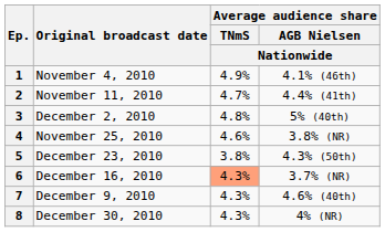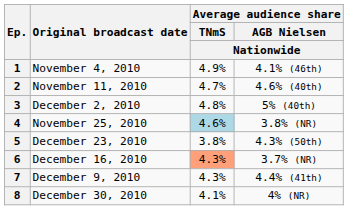2 | Average audience share / AGB Nielsen / Nationwide: 4.4% (41th) -> 4.6% (40th)
4 | Average audience share / TNmS / Nationwide: no background -> lightblue background
7 | Average audience share / AGB Nielsen / Nationwide: 4.6% (40th) -> 4.4% (41th)
8 | Average audience share / TNmS / Nationwide: 4.3% -> 4.1%
